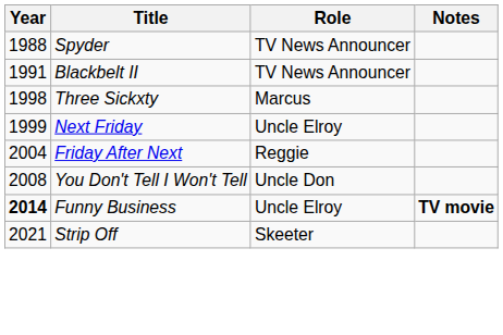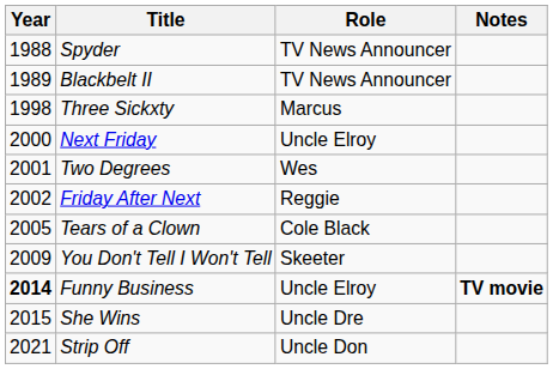Blackbelt II | Year: 1991 -> 1989
Next Friday | Year: 1999 -> 2000
+ row: 2001 | Two Degrees | Wes
Friday After Next | Year: 2004 -> 2002
+ row: 2005 | Tears of a Clown | Cole Black
You Don't Tell I Won't Tell | Year: 2008 -> 2009
You Don't Tell I Won't Tell | Role: Uncle Don -> Skeeter
+ row: 2015 | She Wins | Uncle Dre
Strip Off | Role: Skeeter -> Uncle Don
